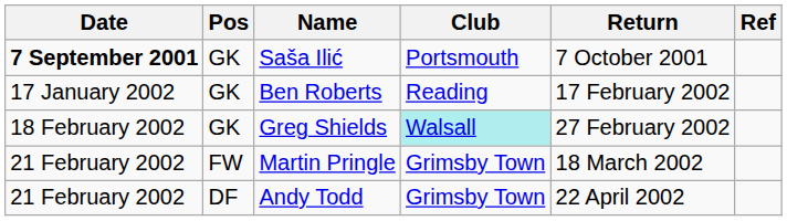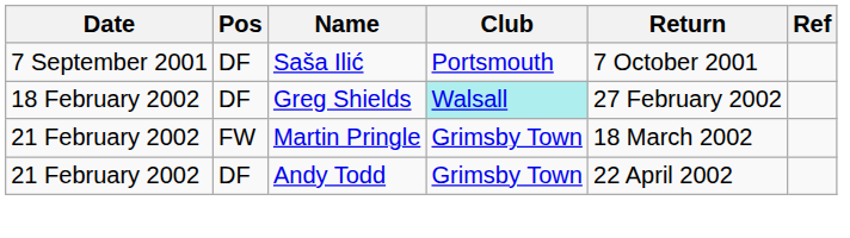Saša Ilić | Date: bold -> normal
Saša Ilić | Pos: GK -> DF
- row: 17 January 2002 | GK | Ben Roberts | Reading | 17 February 2002
Greg Shields | Pos: GK -> DF
